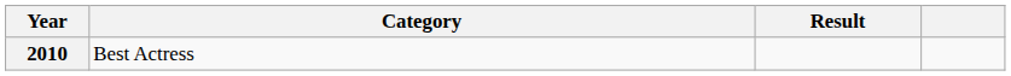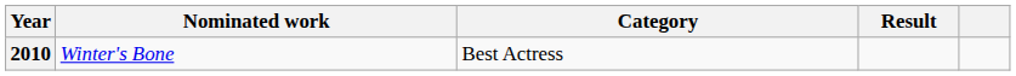+ column: Nominated work | Winter's Bone
